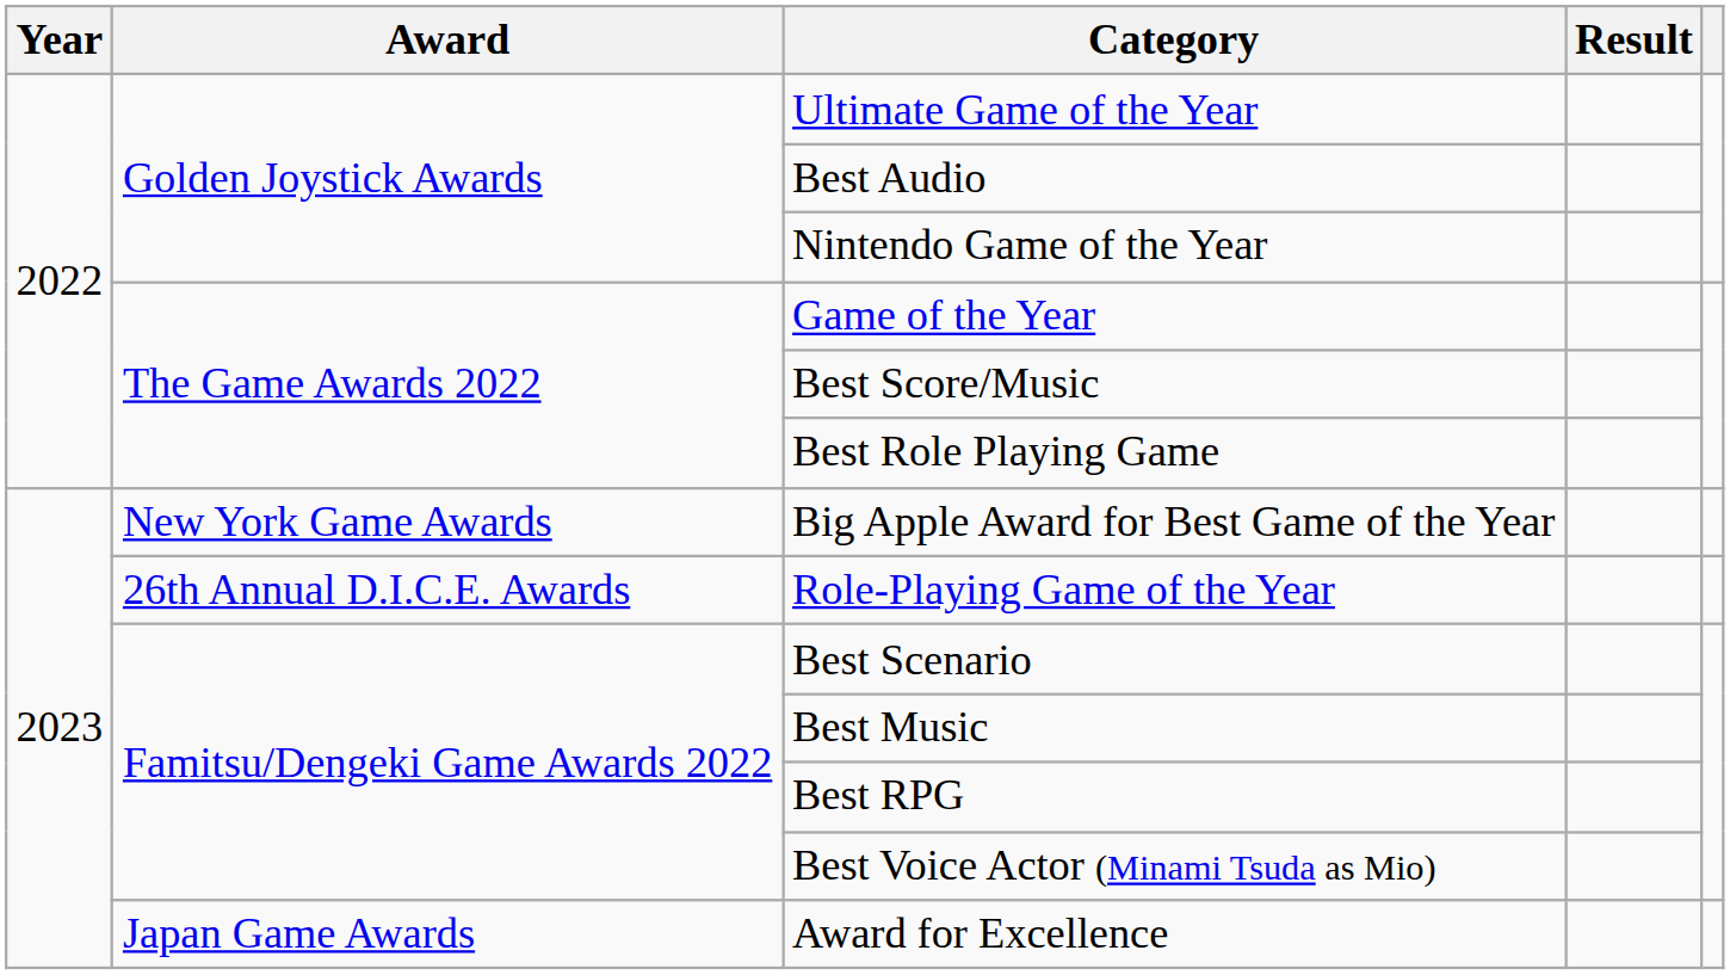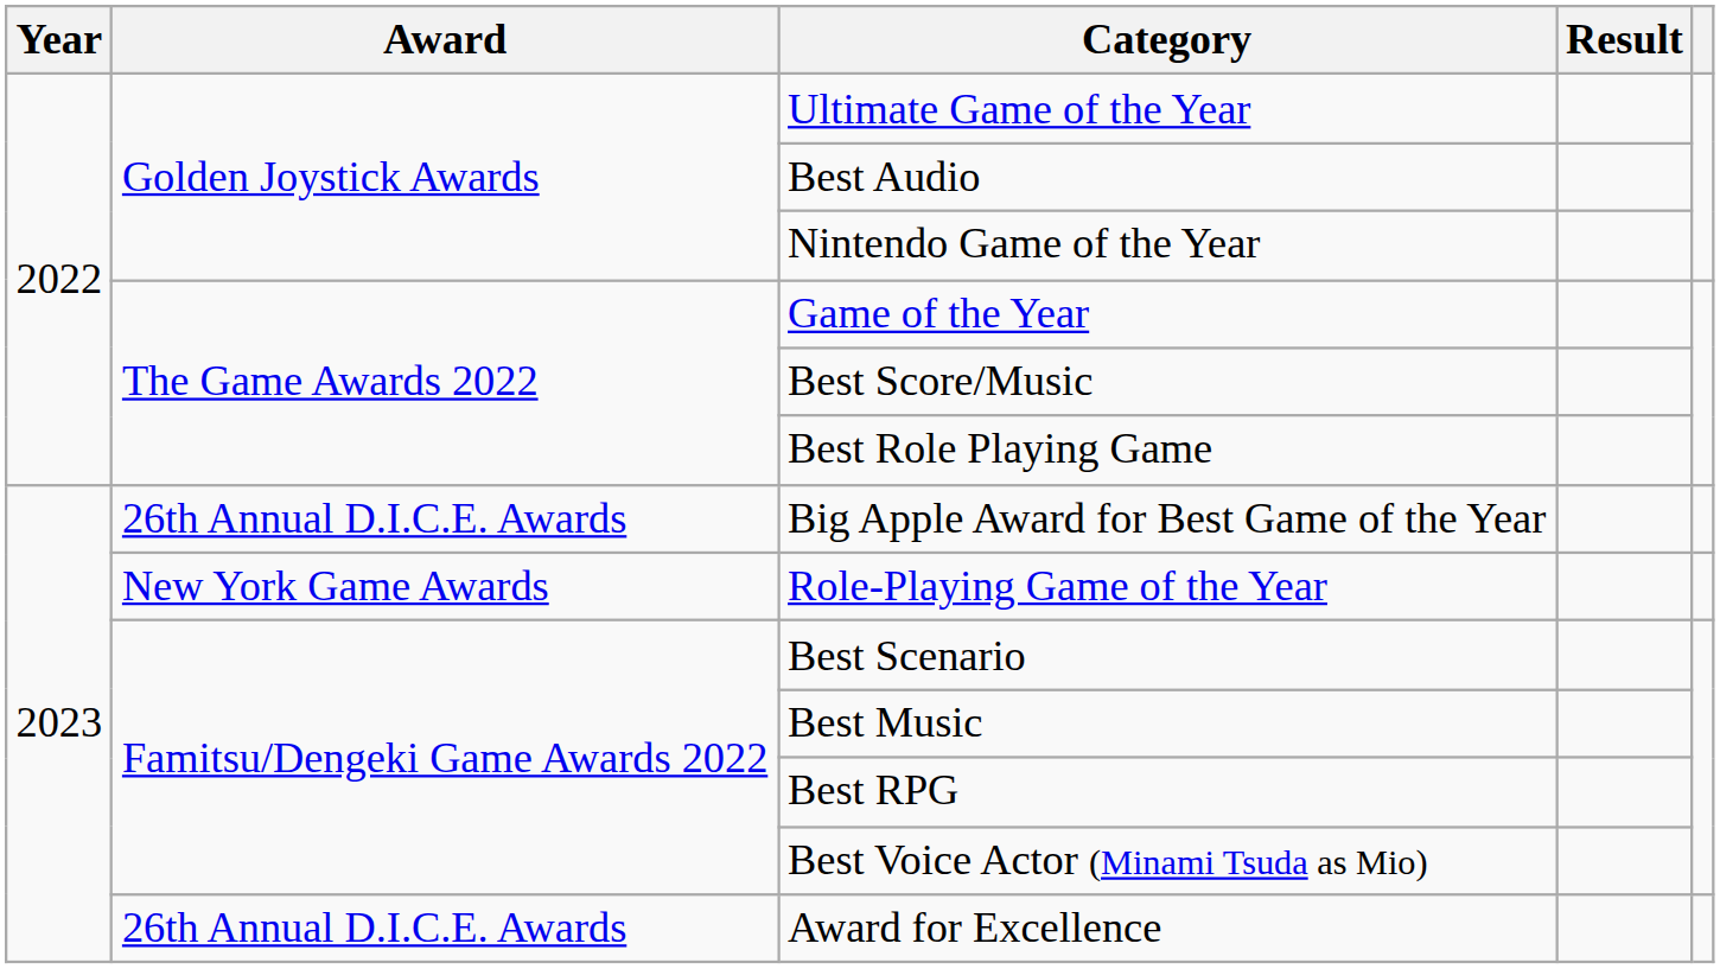Big Apple Award for Best Game of the Year | Award: New York Game Awards -> 26th Annual D.I.C.E. Awards
Role-Playing Game of the Year | Award: 26th Annual D.I.C.E. Awards -> New York Game Awards
Award for Excellence | Award: Japan Game Awards -> 26th Annual D.I.C.E. Awards
